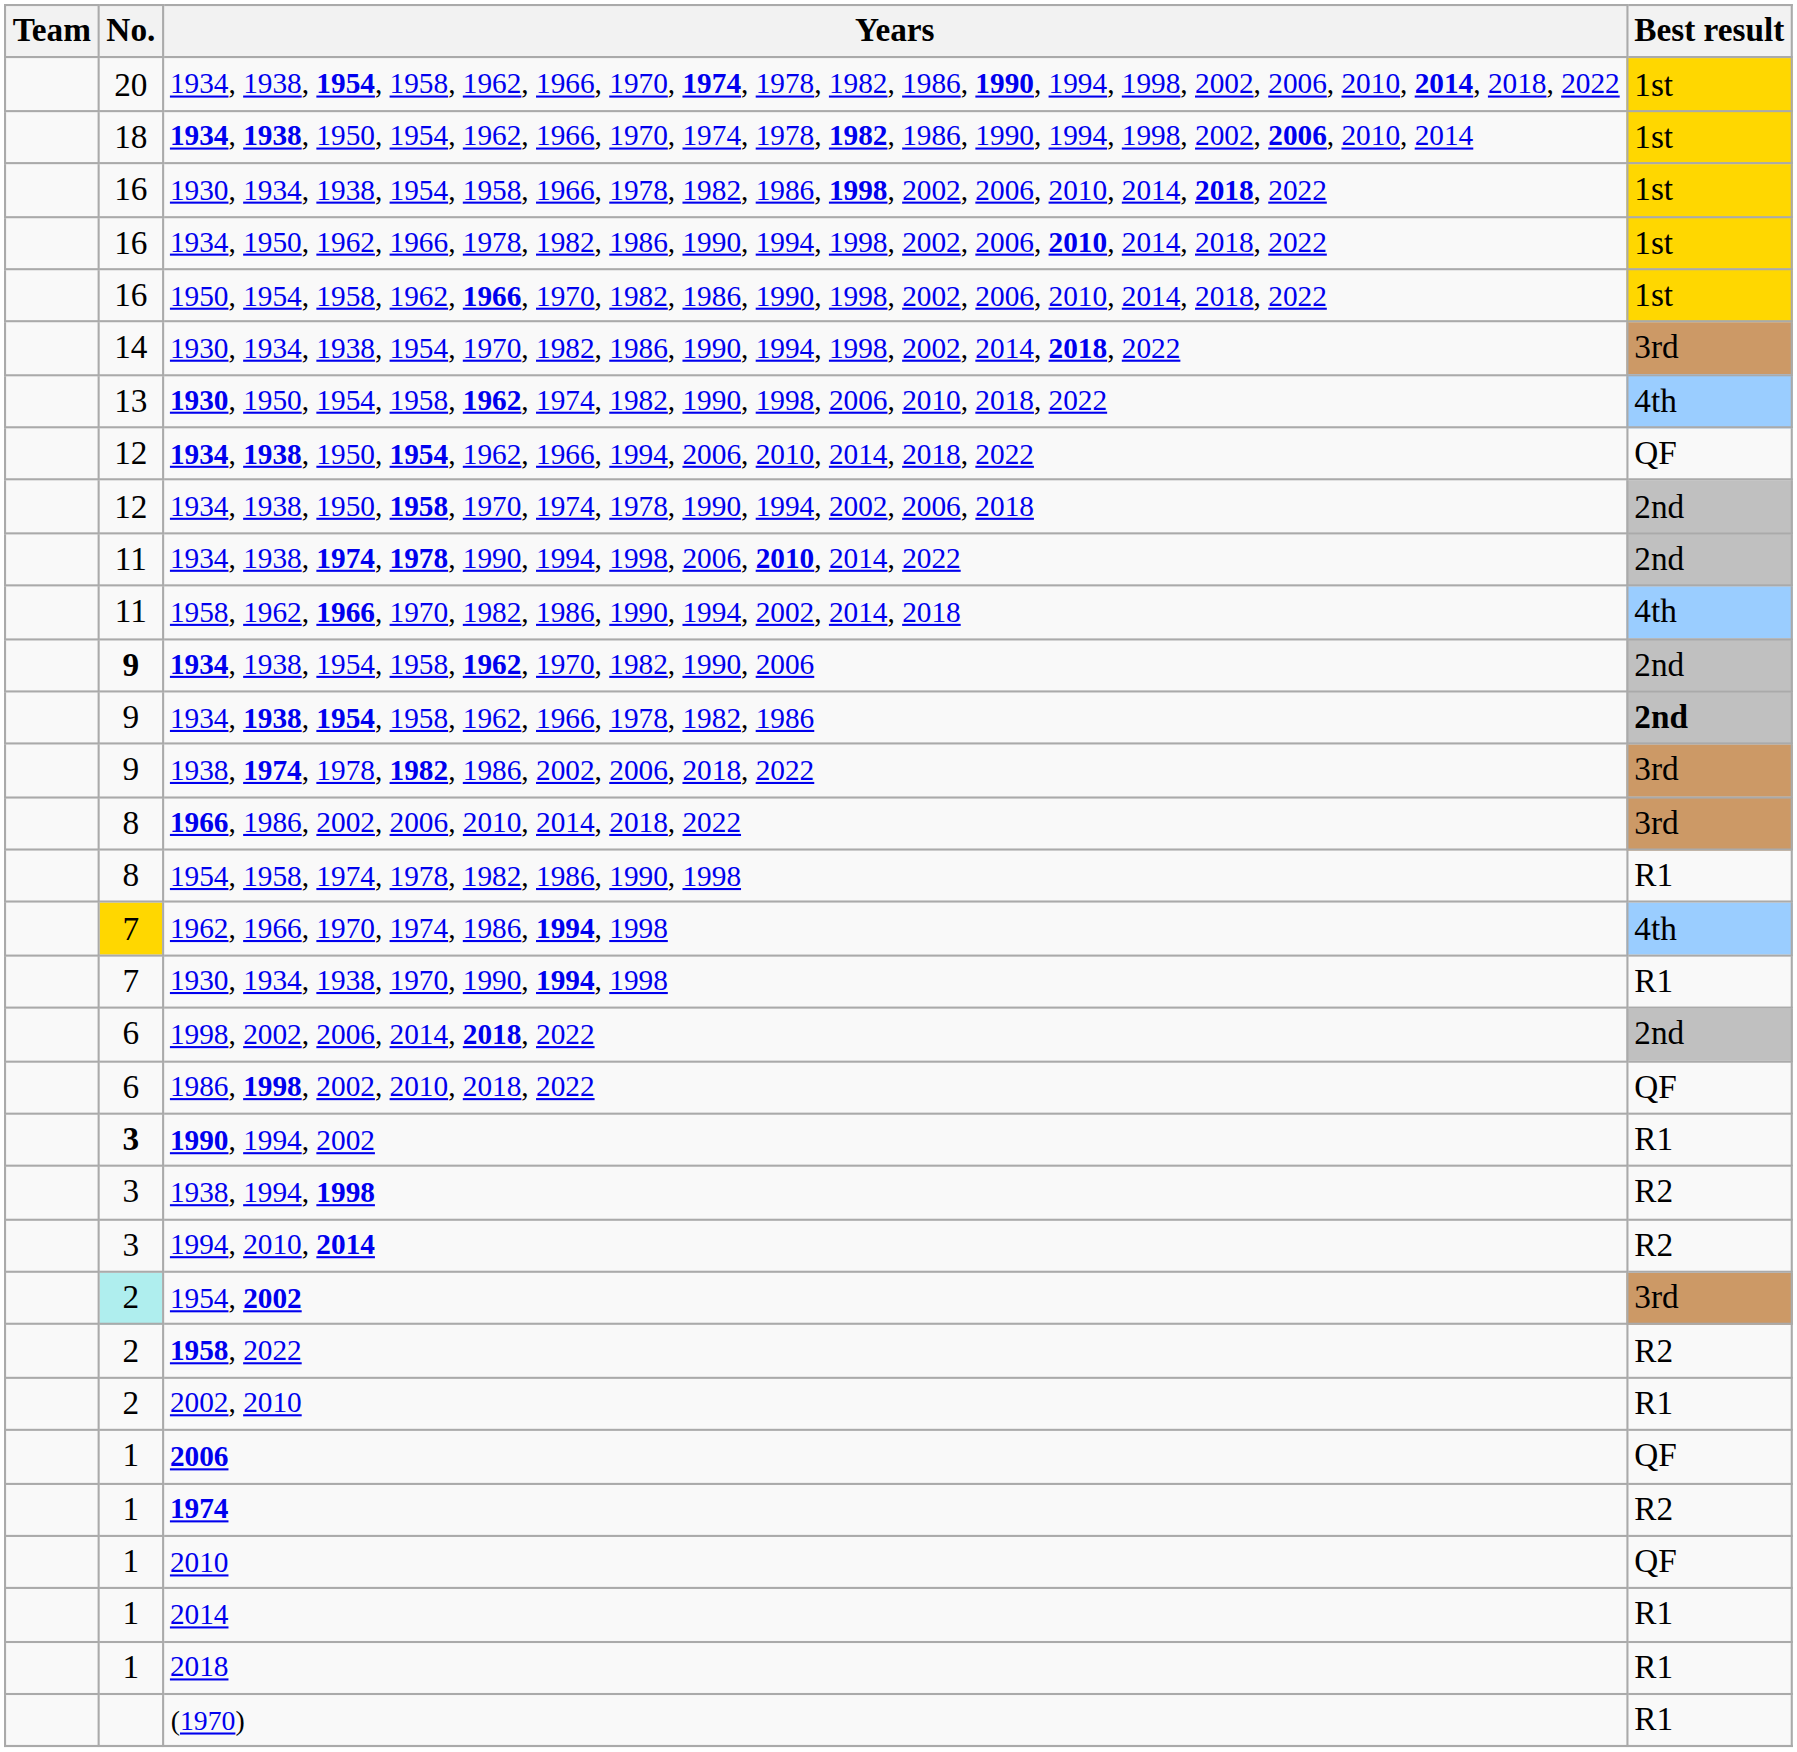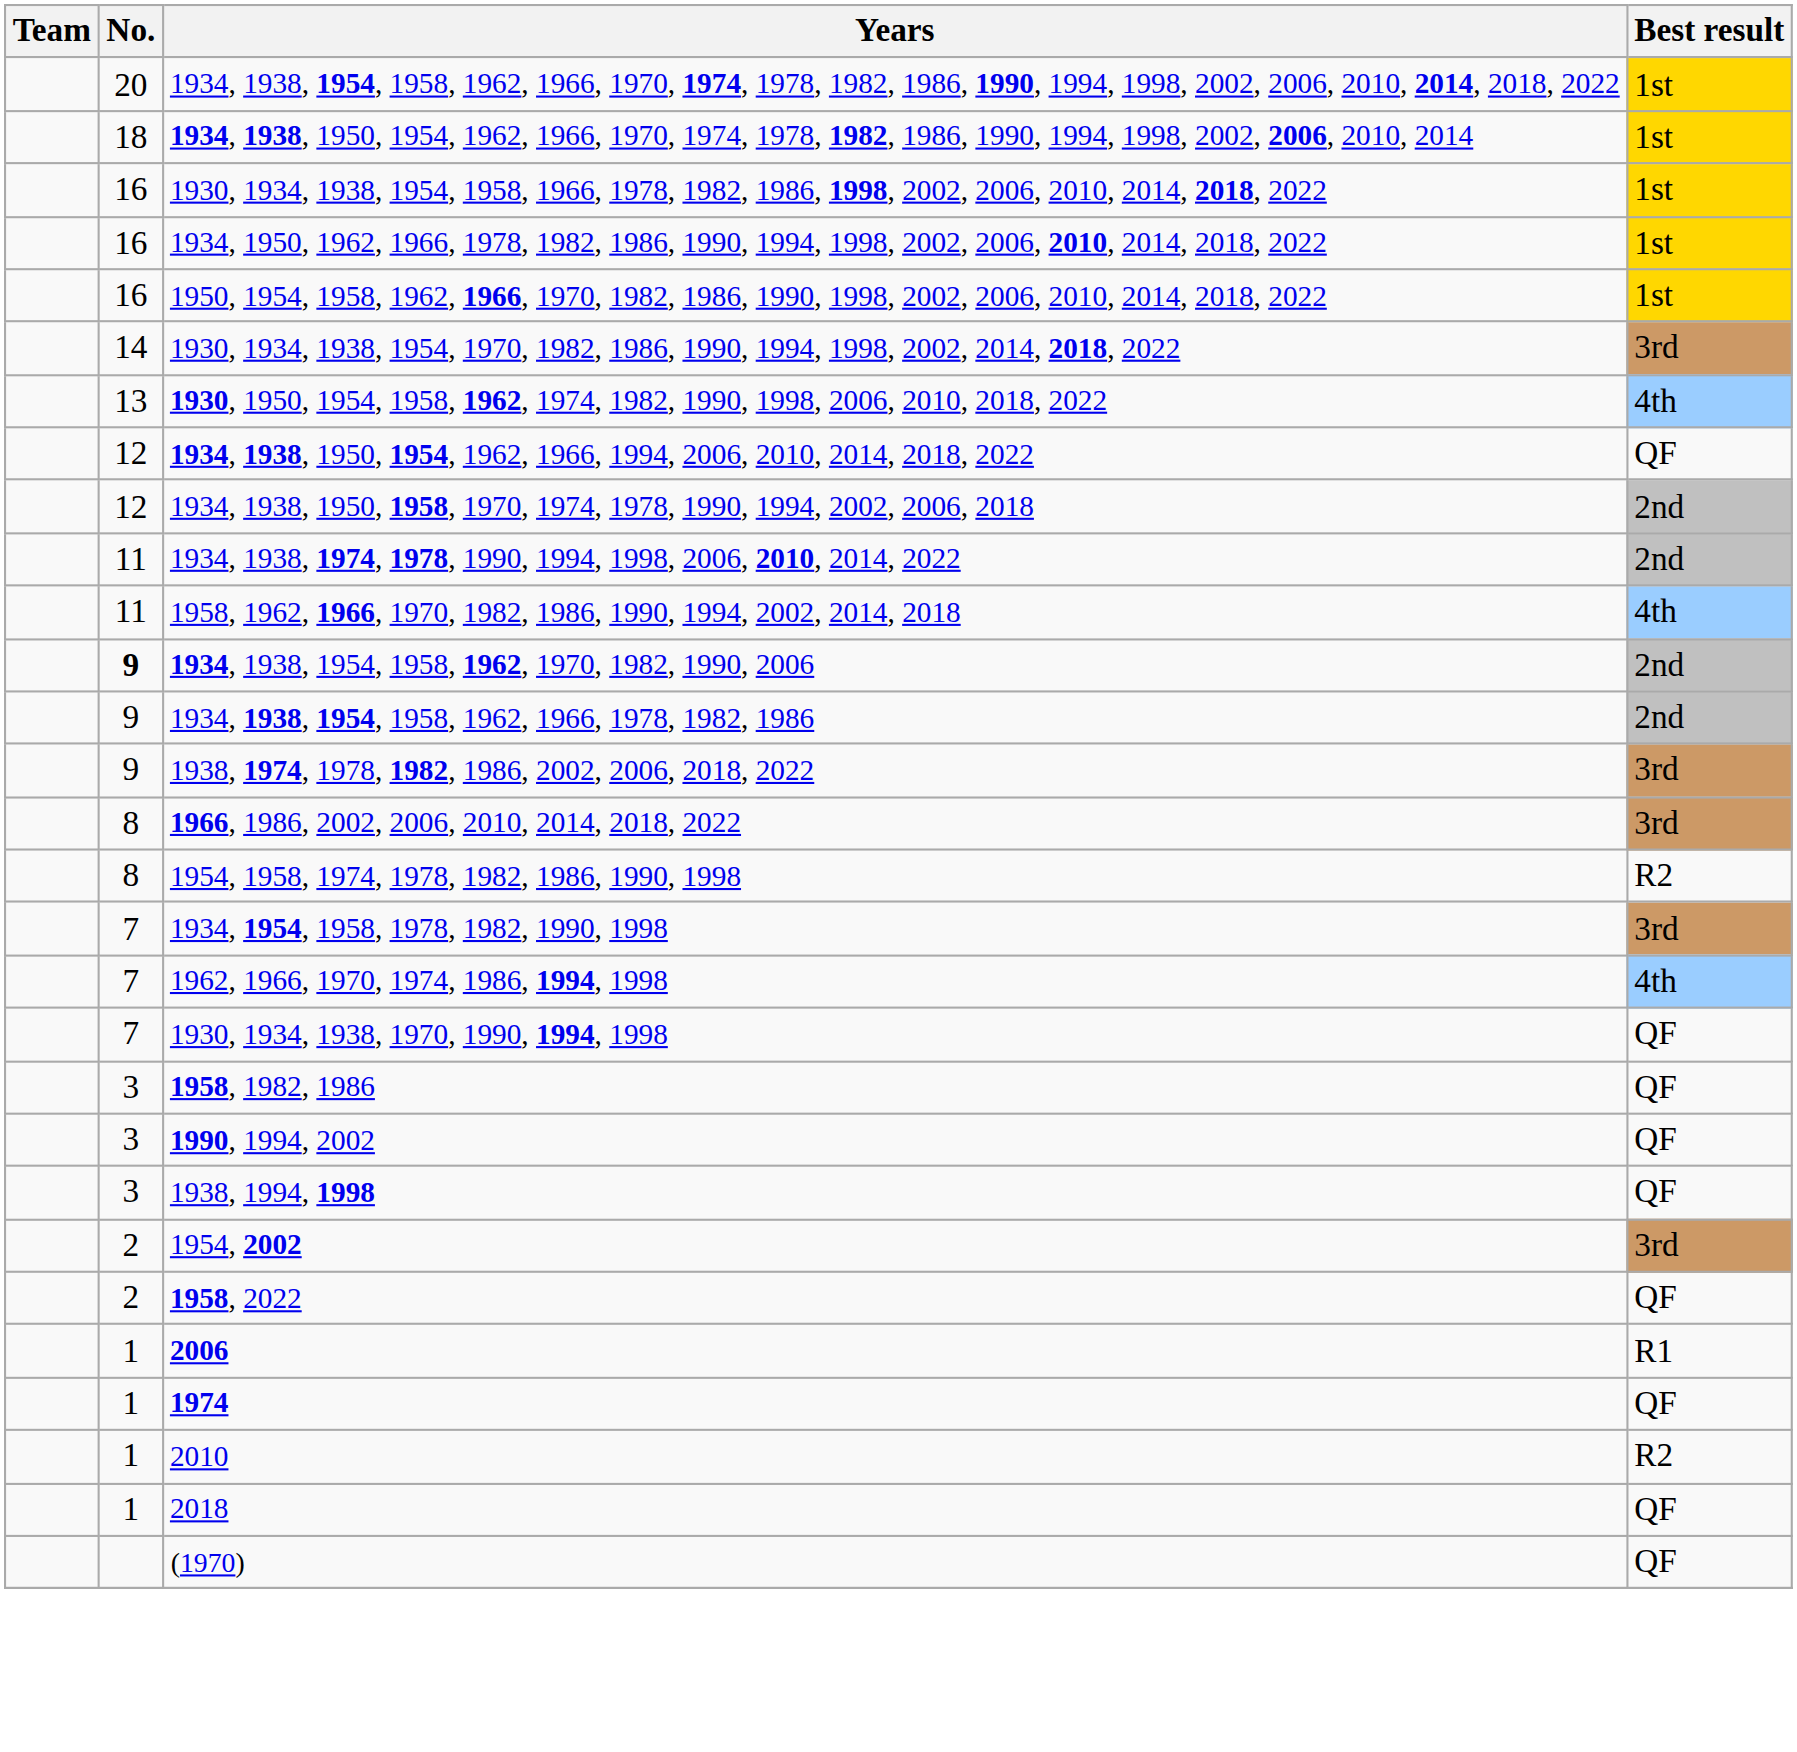1934, 1938, 1954, 1958, 1962, 1966, 1978, 1982, 1986 | Best result: bold -> normal
1954, 1958, 1974, 1978, 1982, 1986, 1990, 1998 | Best result: R1 -> R2
+ row: 7 | 1934, 1954, 1958, 1978, 1982, 1990, 1998 | 3rd
1962, 1966, 1970, 1974, 1986, 1994, 1998 | No.: gold background -> no background
1930, 1934, 1938, 1970, 1990, 1994, 1998 | Best result: R1 -> QF
- row: 6 | 1998, 2002, 2006, 2014, 2018, 2022 | 2nd
- row: 6 | 1986, 1998, 2002, 2010, 2018, 2022 | QF
+ row: 3 | 1958, 1982, 1986 | QF
1990, 1994, 2002 | No.: bold -> normal
1990, 1994, 2002 | Best result: R1 -> QF
1938, 1994, 1998 | Best result: R2 -> QF
- row: 3 | 1994, 2010, 2014 | R2
1954, 2002 | No.: paleturquoise background -> no background
1958, 2022 | Best result: R2 -> QF
- row: 2 | 2002, 2010 | R1
2006 | Best result: QF -> R1
1974 | Best result: R2 -> QF
2010 | Best result: QF -> R2
- row: 1 | 2014 | R1
2018 | Best result: R1 -> QF
(1970) | Best result: R1 -> QF
